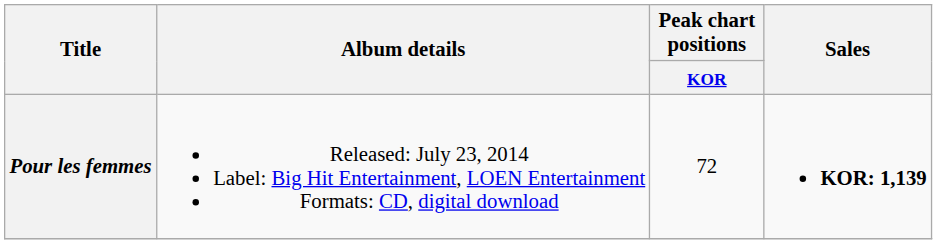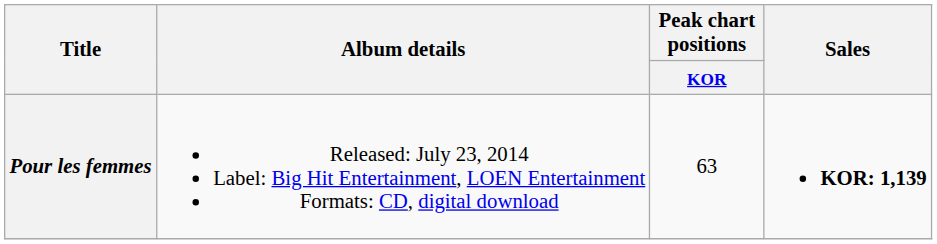Pour les femmes | Peak chart positions / KOR: 72 -> 63
